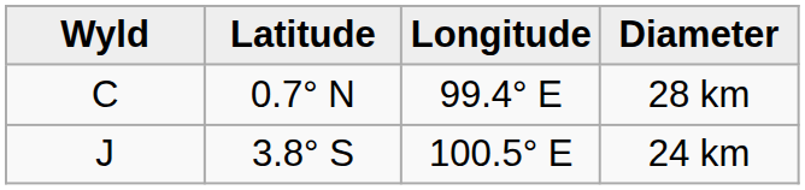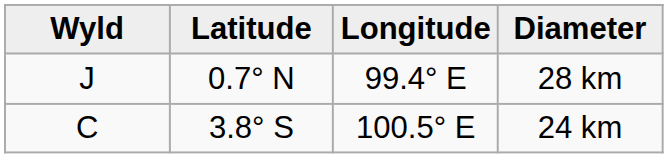28 km | Wyld: C -> J
24 km | Wyld: J -> C
